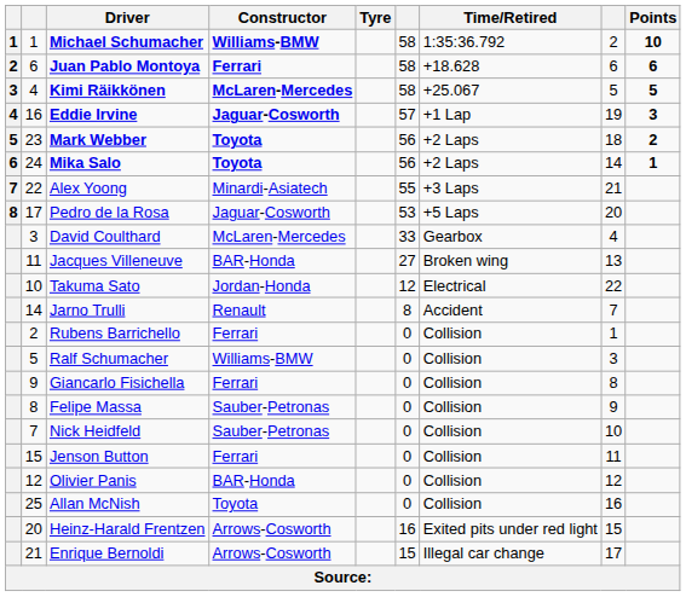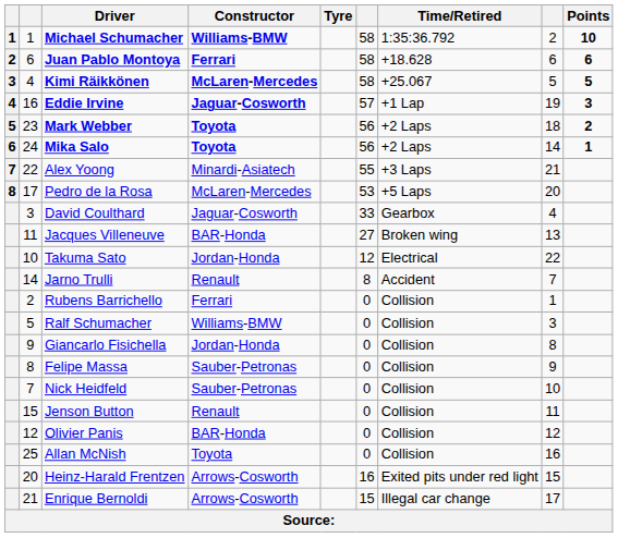Pedro de la Rosa | Constructor: Jaguar-Cosworth -> McLaren-Mercedes
David Coulthard | Constructor: McLaren-Mercedes -> Jaguar-Cosworth
Giancarlo Fisichella | Constructor: Ferrari -> Jordan-Honda
Jenson Button | Constructor: Ferrari -> Renault
